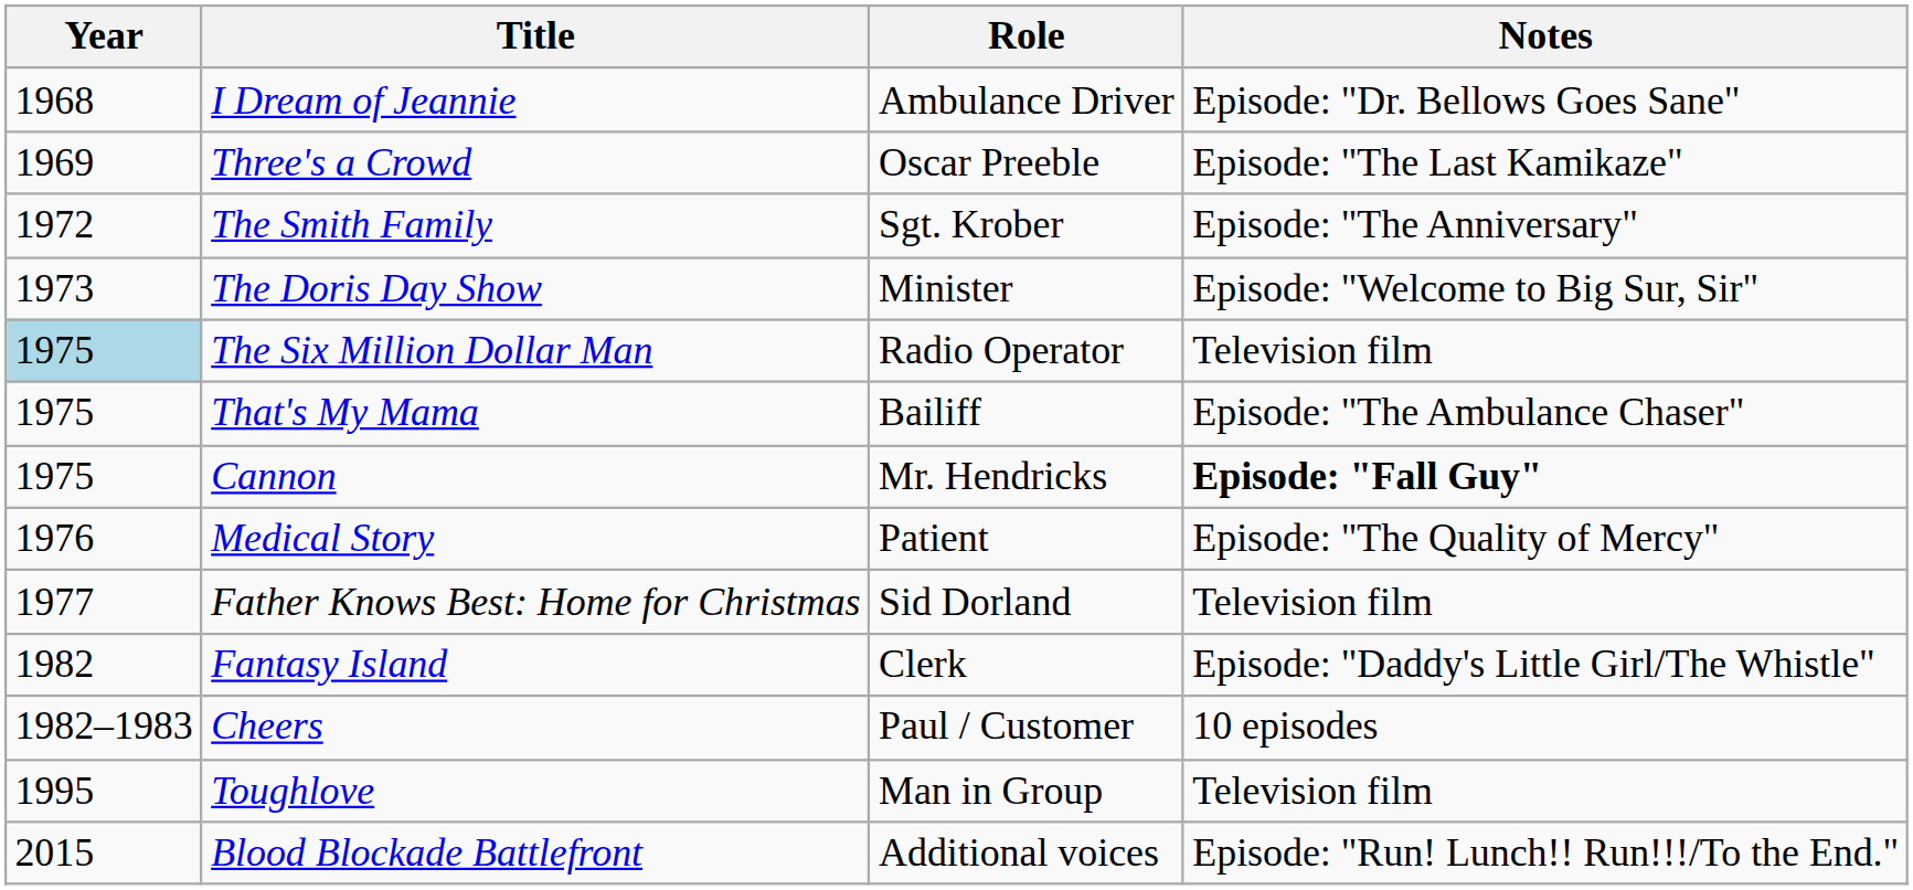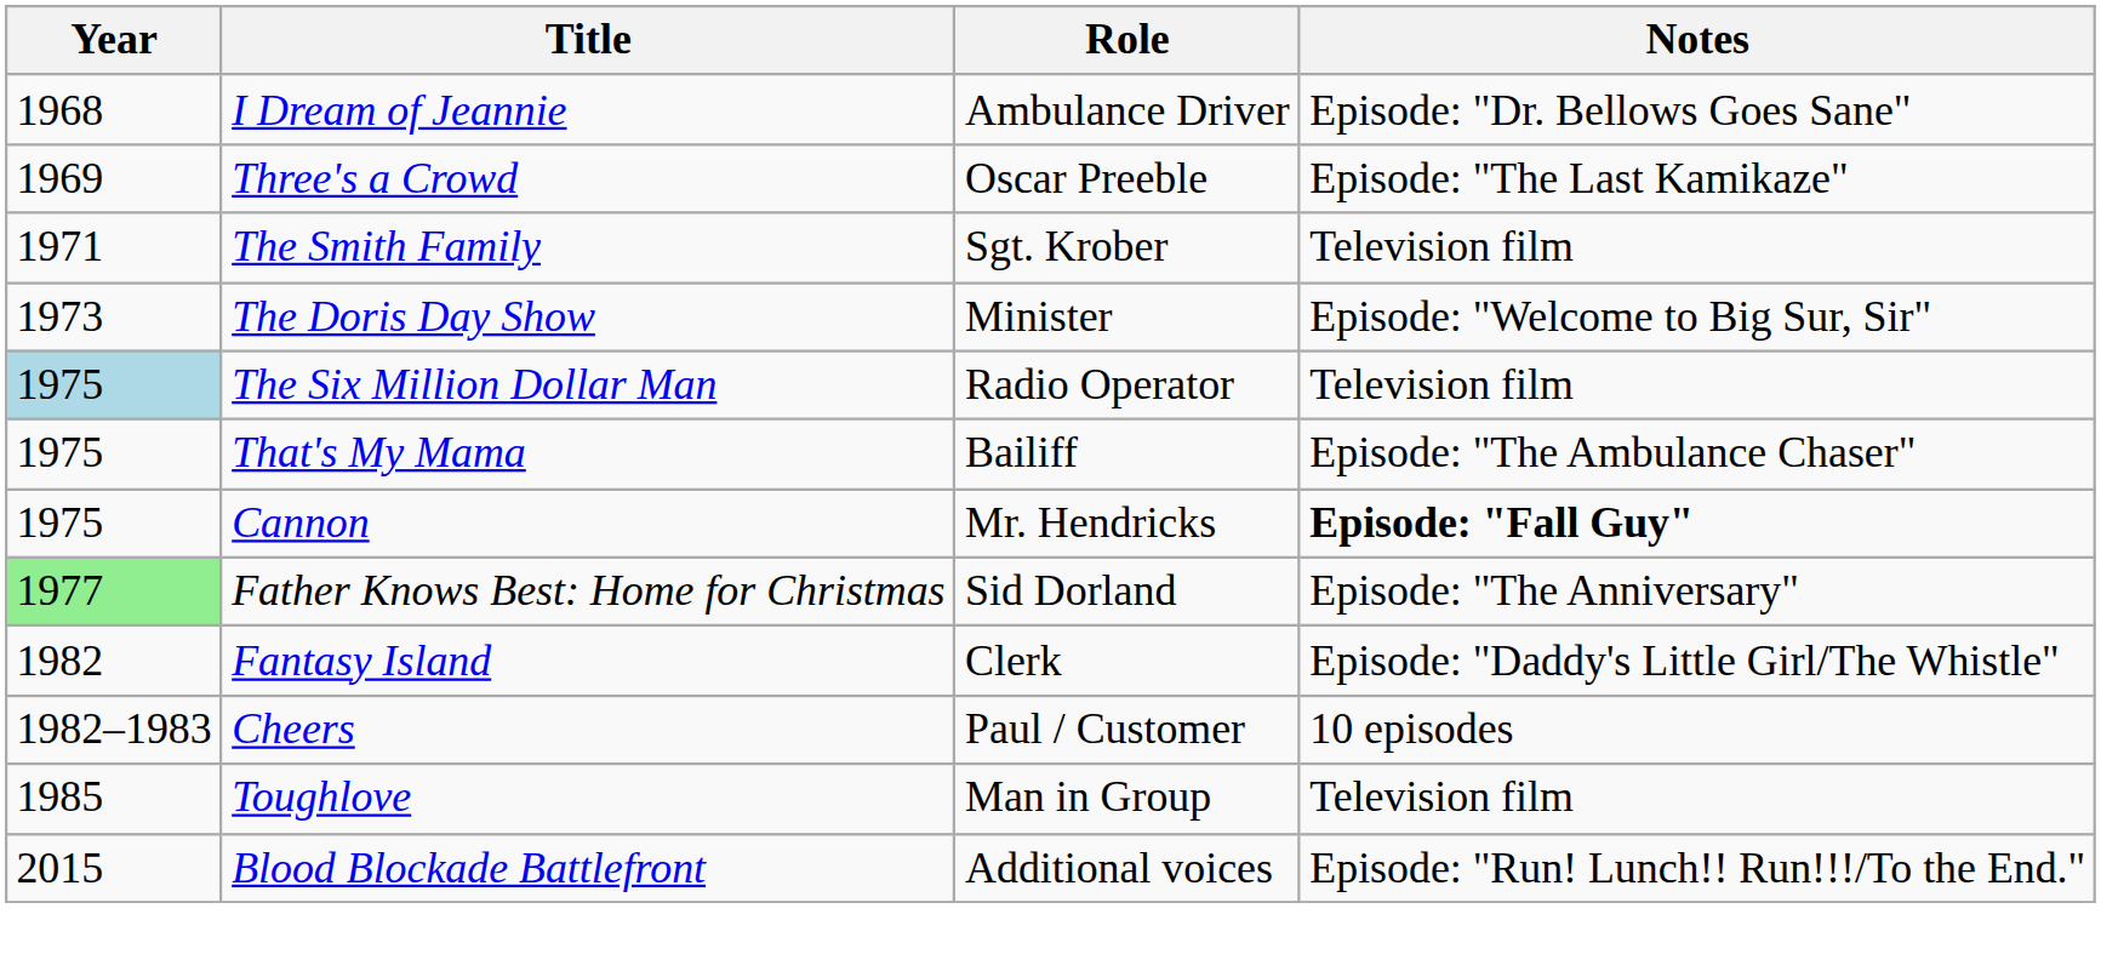The Smith Family | Year: 1972 -> 1971
The Smith Family | Notes: Episode: "The Anniversary" -> Television film
- row: 1976 | Medical Story | Patient | Episode: "The Quality of Mercy"
Father Knows Best: Home for Christmas | Year: no background -> lightgreen background
Father Knows Best: Home for Christmas | Notes: Television film -> Episode: "The Anniversary"
Toughlove | Year: 1995 -> 1985
